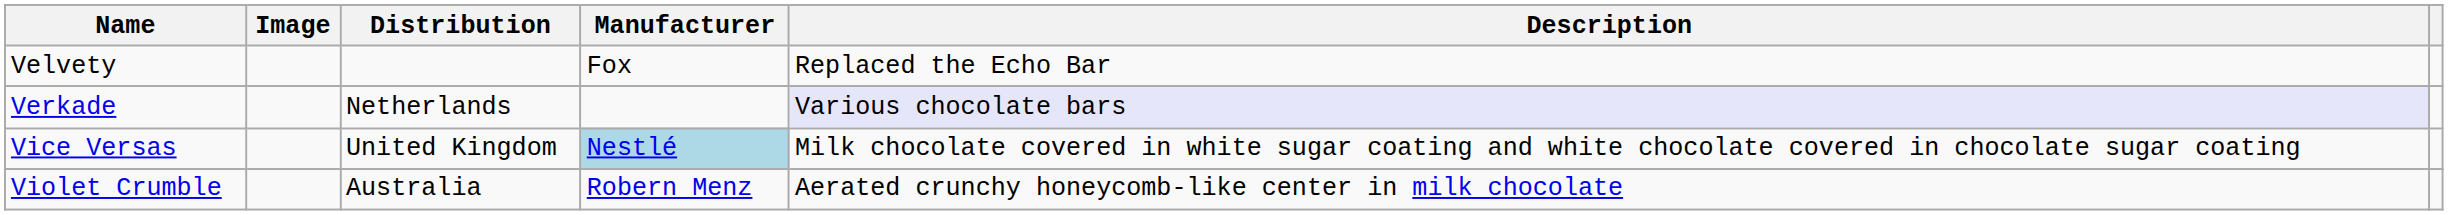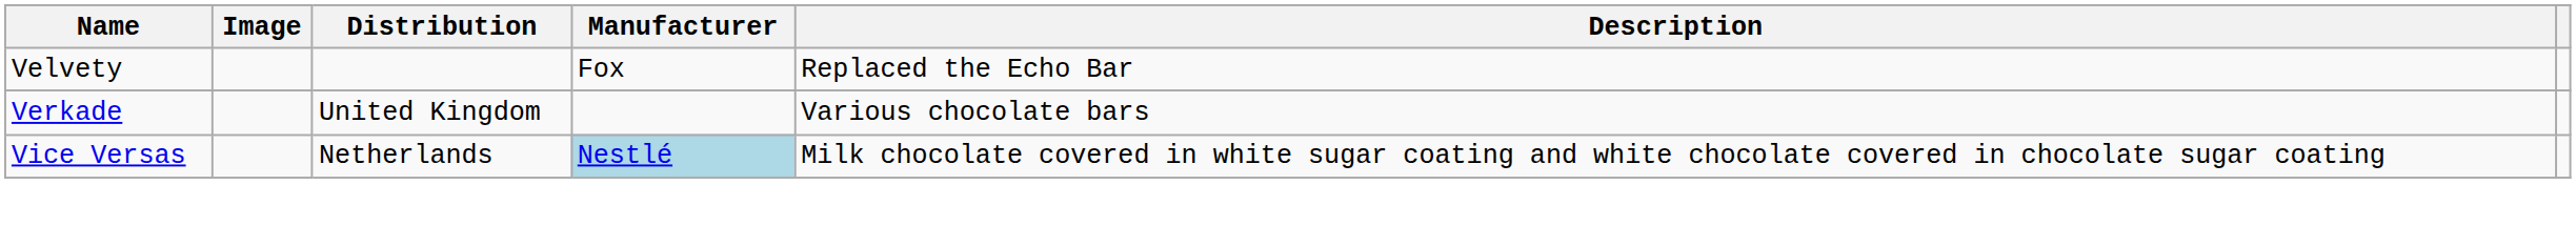Verkade | Distribution: Netherlands -> United Kingdom
Verkade | Description: lavender background -> no background
Vice Versas | Distribution: United Kingdom -> Netherlands
- row: Violet Crumble | Australia | Robern Menz | Aerated crunchy honeycomb-like center in milk chocolate
